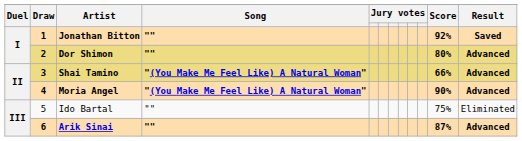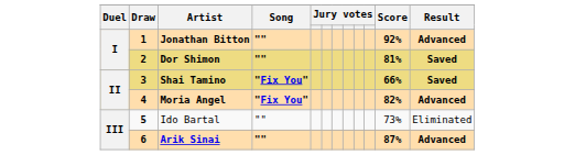Jonathan Bitton | Result: Saved -> Advanced
Dor Shimon | Score: 80% -> 81%
Dor Shimon | Result: Advanced -> Saved
Shai Tamino | Song: "(You Make Me Feel Like) A Natural Woman" -> "Fix You"
Shai Tamino | Result: Advanced -> Saved
Moria Angel | Song: "(You Make Me Feel Like) A Natural Woman" -> "Fix You"
Moria Angel | Score: 90% -> 82%
Ido Bartal | Draw: normal -> bold
Ido Bartal | Score: 75% -> 73%
